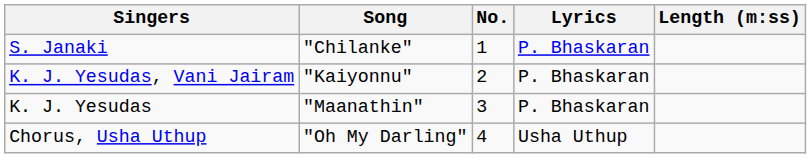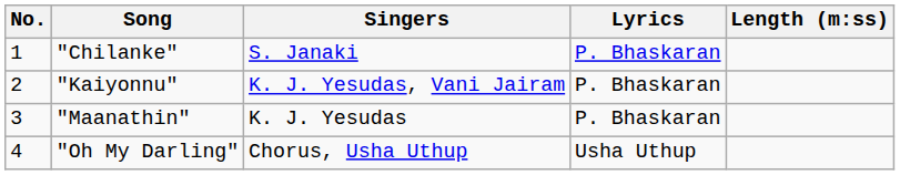columns swapped: No. <-> Singers
